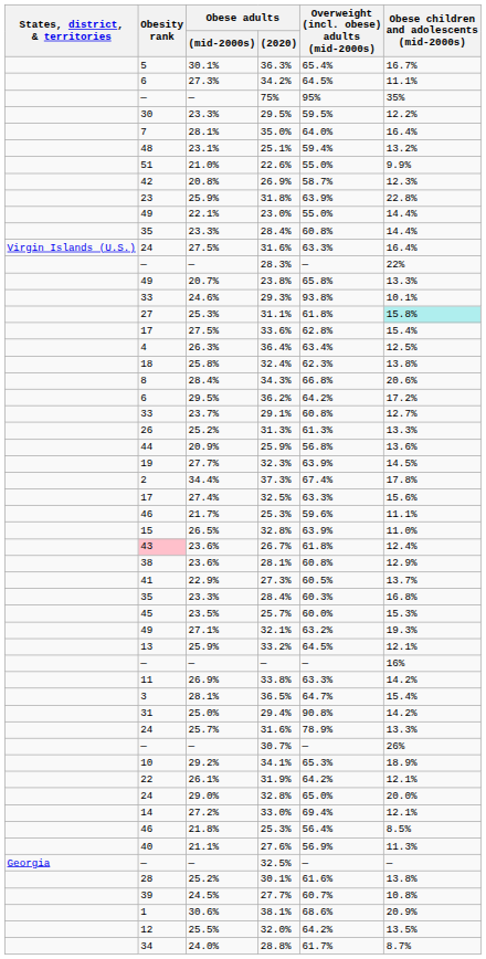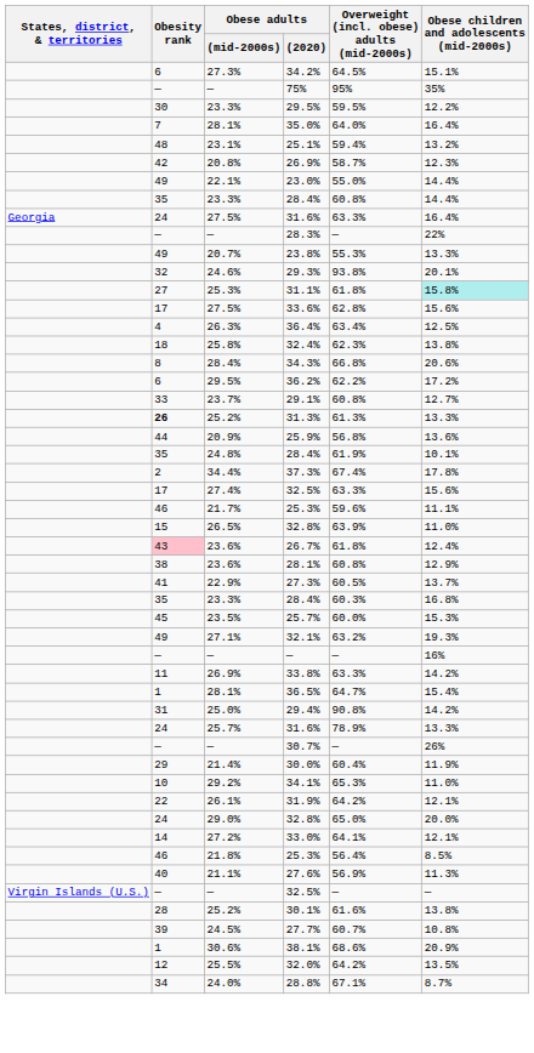- row: 5 | 30.1% | 36.3% | 65.4% | 16.7%
34.2% | Obese children and adolescents (mid-2000s): 11.1% -> 15.1%
- row: 51 | 21.0% | 22.6% | 55.0% | 9.9%
- row: 23 | 25.9% | 31.8% | 63.9% | 22.8%
27.5% / 31.6% | States, district, & territories: Virgin Islands (U.S.) -> Georgia
23.8% | Overweight (incl. obese) adults (mid-2000s): 65.8% -> 55.3%
29.3% | Obesity rank: 33 -> 32
29.3% | Obese children and adolescents (mid-2000s): 10.1% -> 20.1%
33.6% | Obese children and adolescents (mid-2000s): 15.4% -> 15.6%
36.2% | Overweight (incl. obese) adults (mid-2000s): 64.2% -> 62.2%
31.3% | Obesity rank: normal -> bold
- row: 19 | 27.7% | 32.3% | 63.9% | 14.5%
+ row: 35 | 24.8% | 28.4% | 61.9% | 10.1%
- row: 13 | 25.9% | 33.2% | 64.5% | 12.1%
36.5% | Obesity rank: 3 -> 1
+ row: 29 | 21.4% | 30.0% | 60.4% | 11.9%
34.1% | Obese children and adolescents (mid-2000s): 18.9% -> 11.0%
33.0% | Overweight (incl. obese) adults (mid-2000s): 69.4% -> 64.1%
— / 32.5% | States, district, & territories: Georgia -> Virgin Islands (U.S.)
28.8% | Overweight (incl. obese) adults (mid-2000s): 61.7% -> 67.1%
